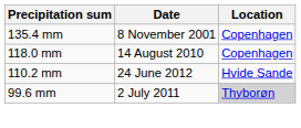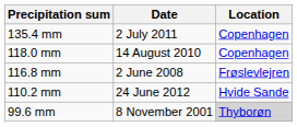135.4 mm | Date: 8 November 2001 -> 2 July 2011
+ row: 116.8 mm | 2 June 2008 | Frøslevlejren
99.6 mm | Date: 2 July 2011 -> 8 November 2001
